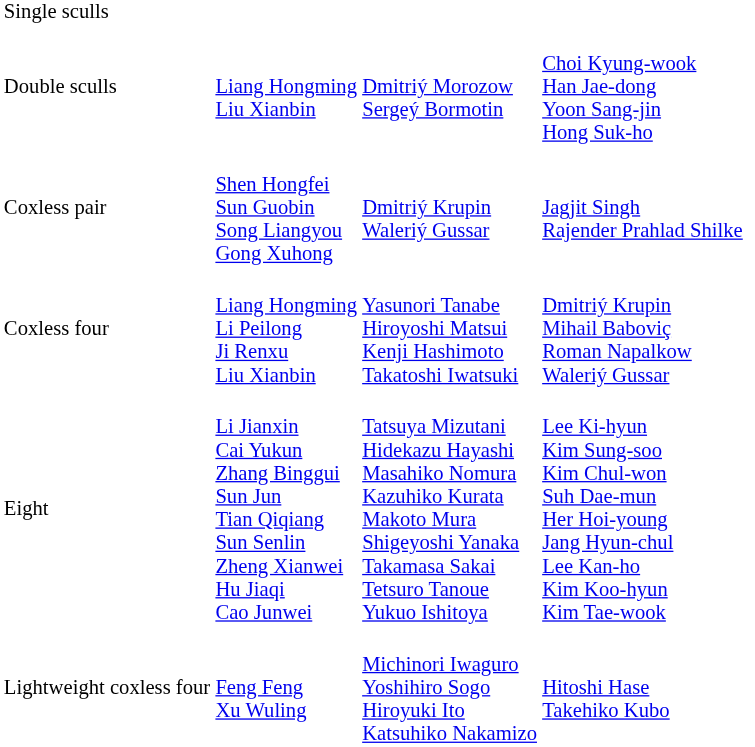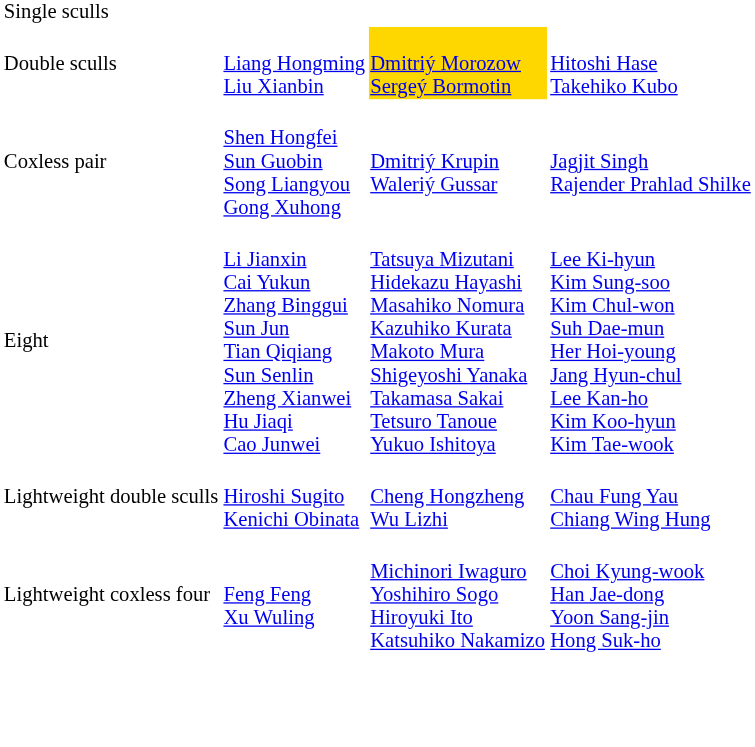Double sculls | column 3: no background -> gold background
Double sculls | column 4: Choi Kyung-wook Han Jae-dong Yoon Sang-jin Hong Suk-ho -> Hitoshi Hase Takehiko Kubo
- row: Coxless four | Liang Hongming Li Peilong Ji Renxu Liu Xianbin | Yasunori Tanabe Hiroyoshi Matsui Kenji Hashimoto Takatoshi Iwatsuki | Dmitriý Krupin Mihail Baboviç Roman Napalkow Waleriý Gussar
+ row: Lightweight double sculls | Hiroshi Sugito Kenichi Obinata | Cheng Hongzheng Wu Lizhi | Chau Fung Yau Chiang Wing Hung
Lightweight coxless four | column 4: Hitoshi Hase Takehiko Kubo -> Choi Kyung-wook Han Jae-dong Yoon Sang-jin Hong Suk-ho
